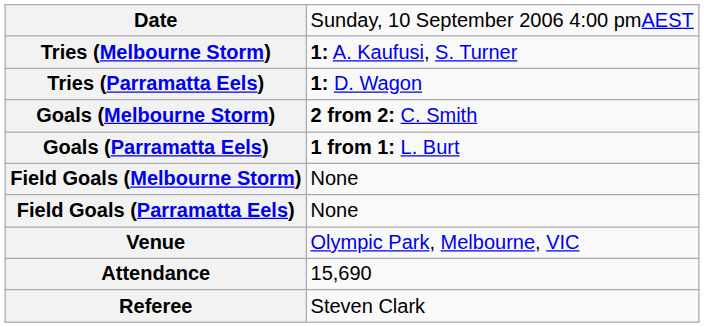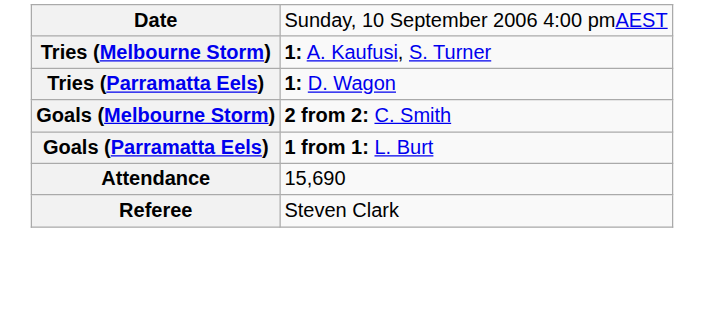- row: Field Goals (Melbourne Storm) | None
- row: Field Goals (Parramatta Eels) | None
- row: Venue | Olympic Park, Melbourne, VIC
